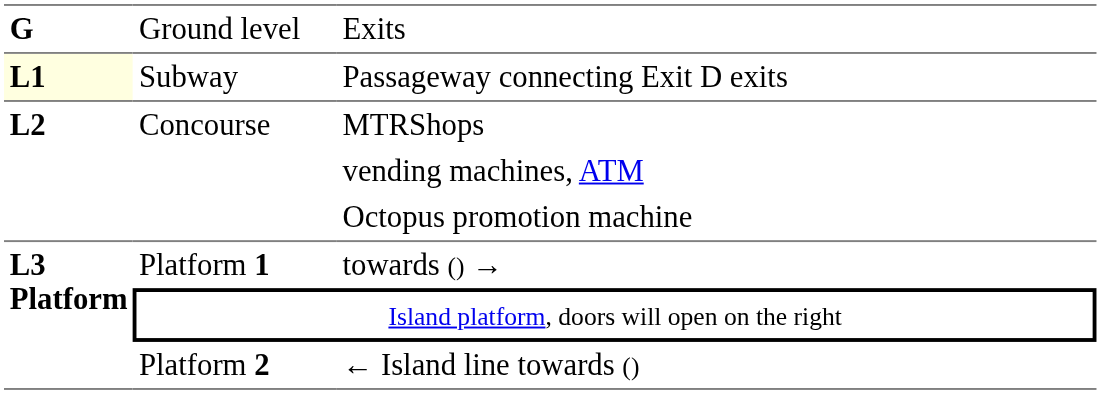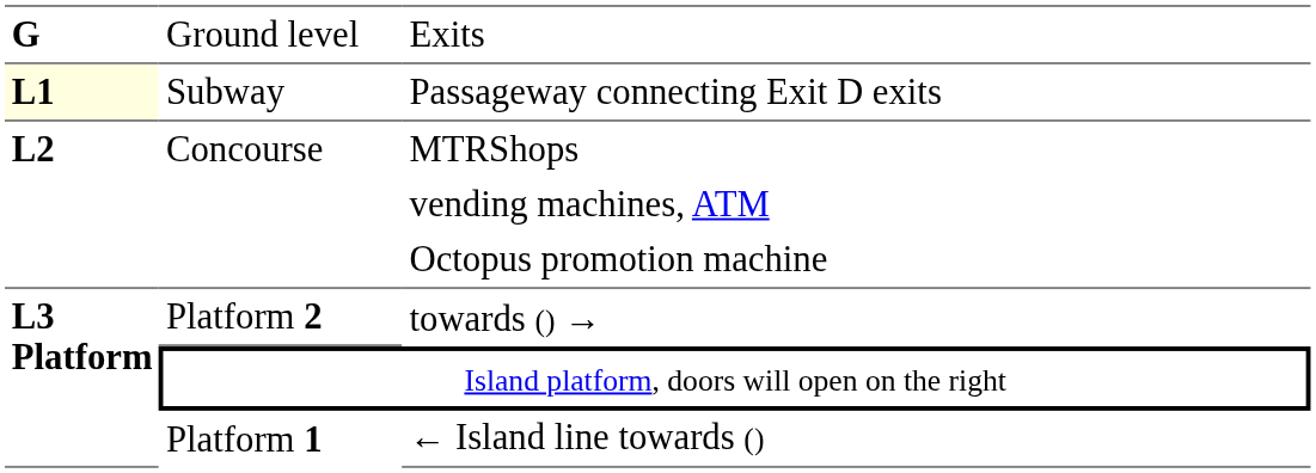towards () → | column 2: Platform 1 -> Platform 2
← Island line towards () | column 2: Platform 2 -> Platform 1
